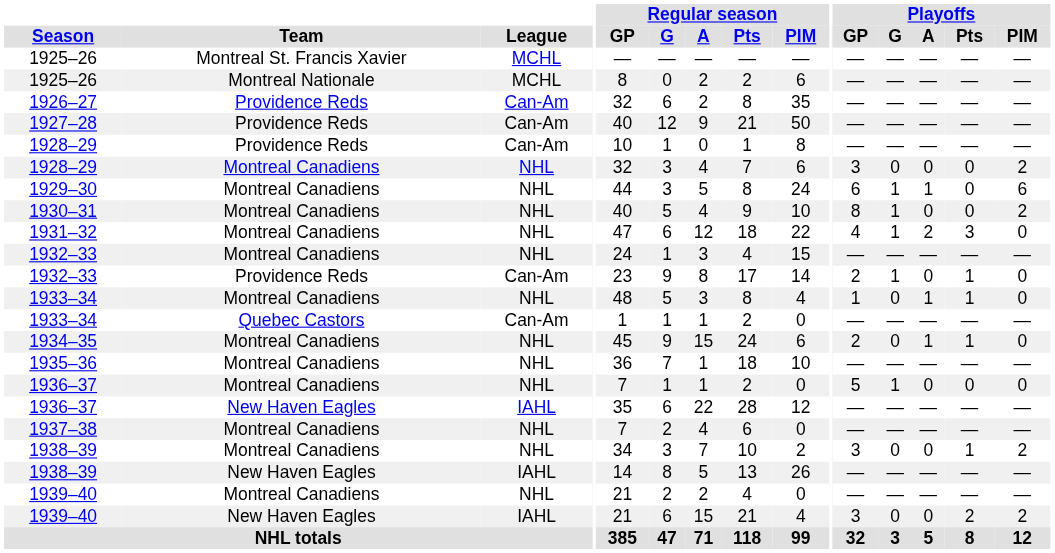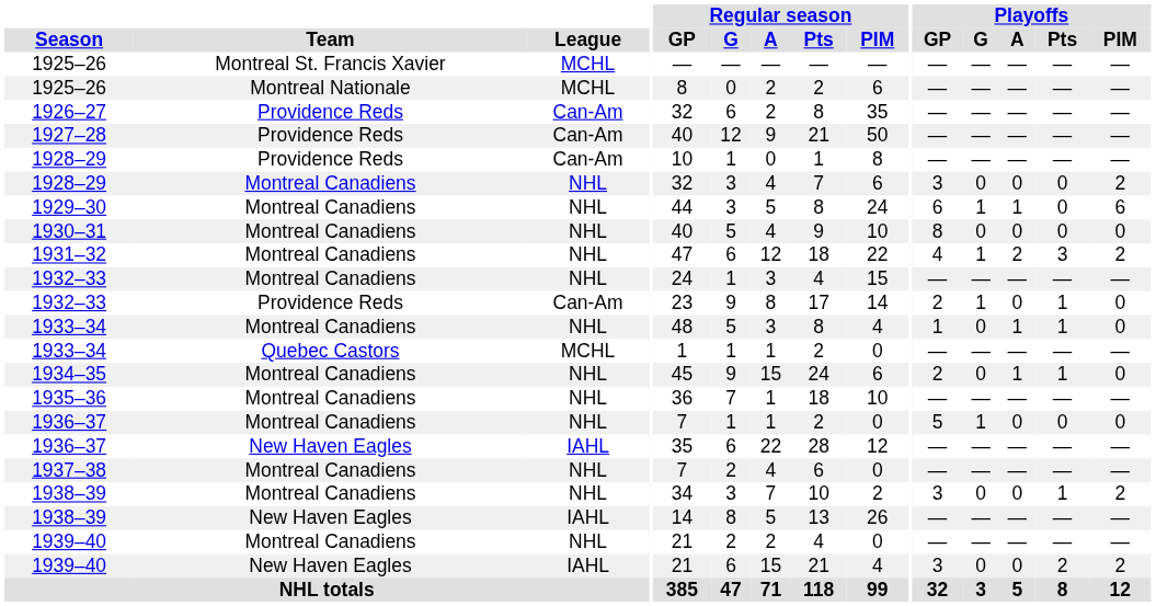1930–31 | Playoffs / G: 1 -> 0
1930–31 | Playoffs / PIM: 2 -> 0
1931–32 | Playoffs / PIM: 0 -> 2
1933–34 / Quebec Castors | League: Can-Am -> MCHL
